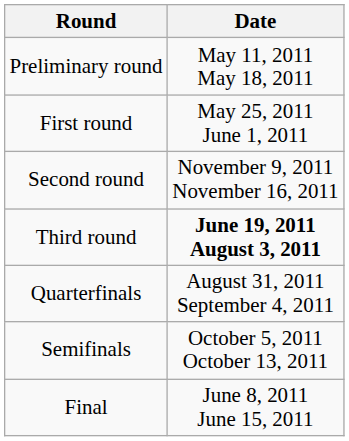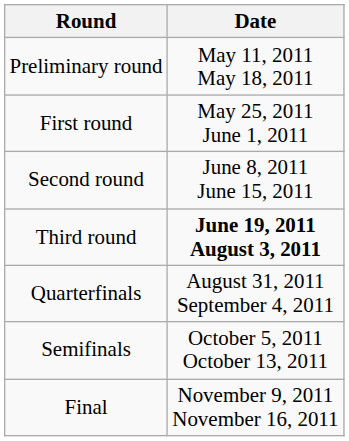Second round | Date: November 9, 2011 November 16, 2011 -> June 8, 2011 June 15, 2011
Final | Date: June 8, 2011 June 15, 2011 -> November 9, 2011 November 16, 2011
